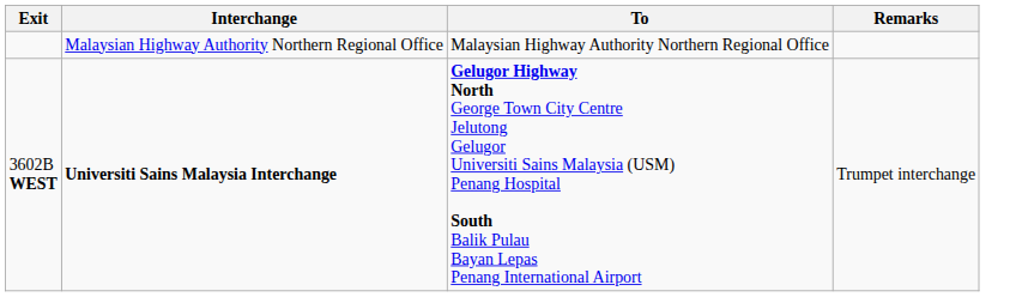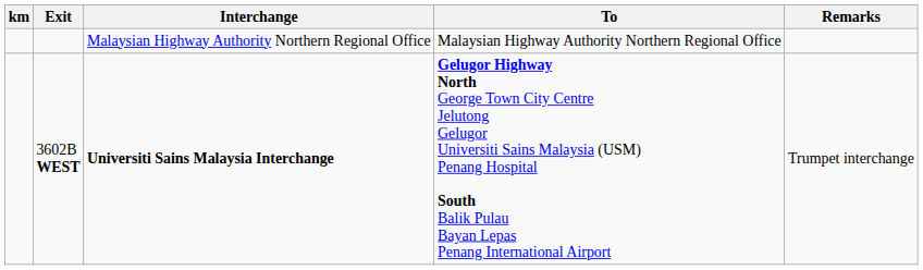+ column: km
